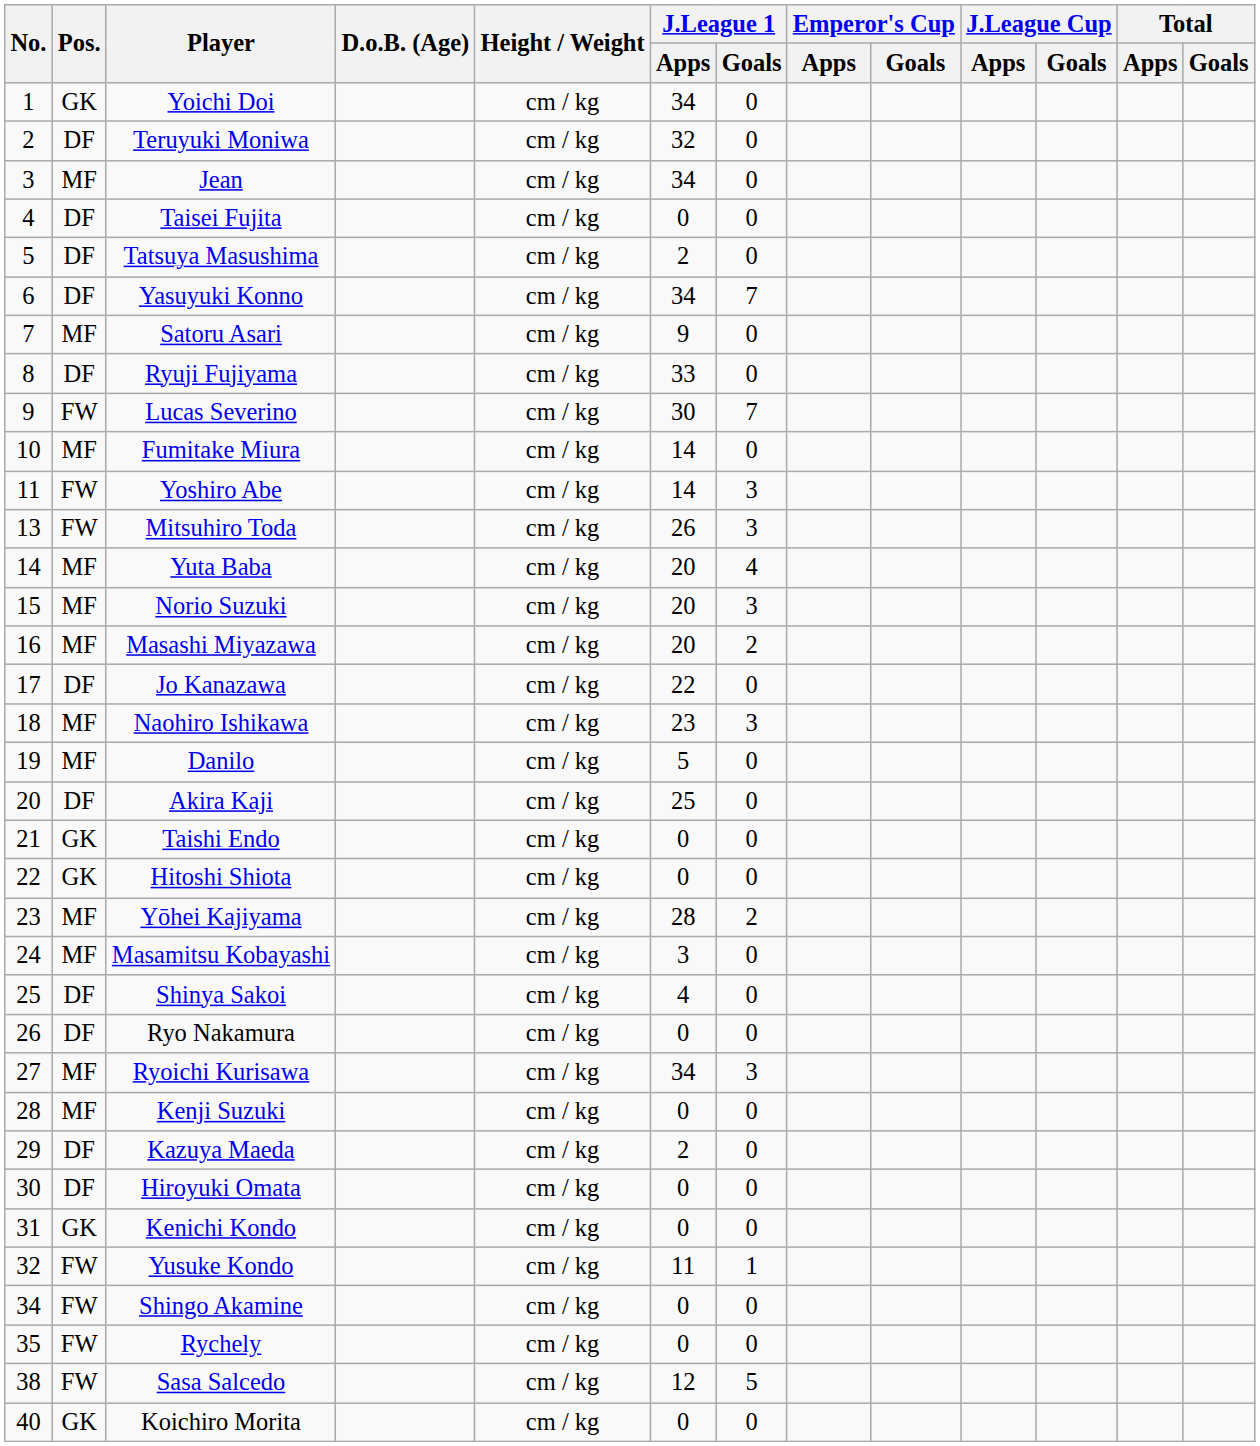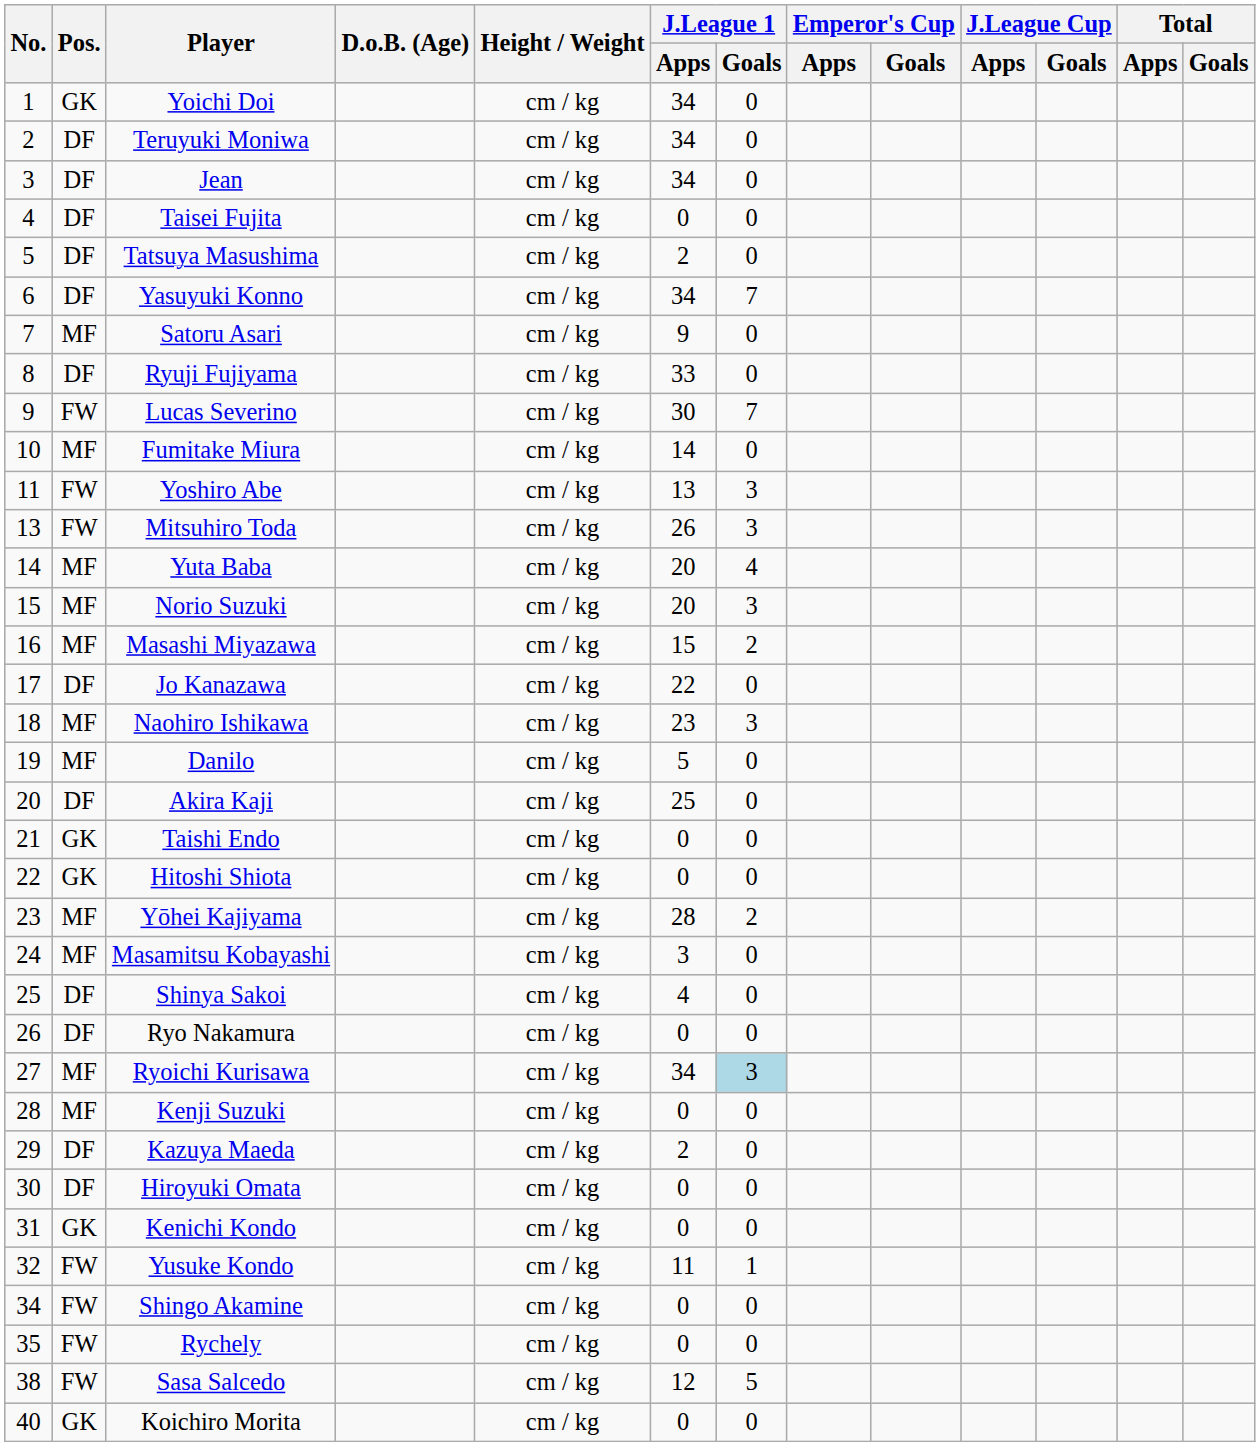Teruyuki Moniwa | J.League 1 / Apps: 32 -> 34
Jean | Pos.: MF -> DF
Yoshiro Abe | J.League 1 / Apps: 14 -> 13
Masashi Miyazawa | J.League 1 / Apps: 20 -> 15
Ryoichi Kurisawa | J.League 1 / Goals: no background -> lightblue background
